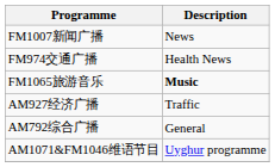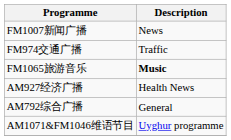FM974交通广播 | Description: Health News -> Traffic
AM927经济广播 | Description: Traffic -> Health News
